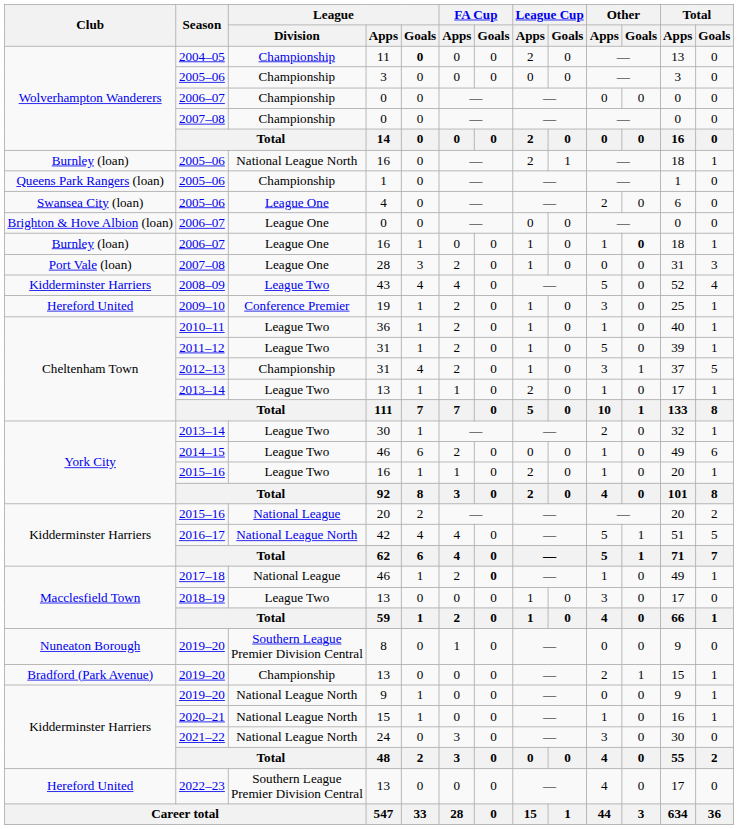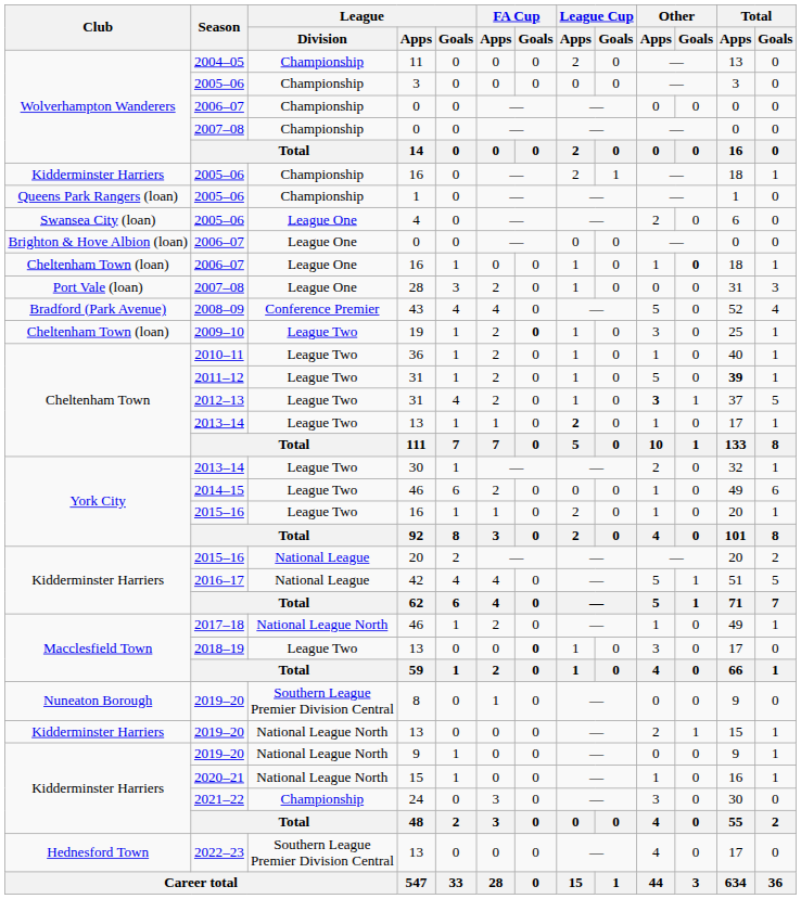11 | League / Goals: bold -> normal
2005–06 / 16 | Club: Burnley (loan) -> Kidderminster Harriers
2005–06 / 16 | League / Division: National League North -> Championship
2006–07 / 16 | Club: Burnley (loan) -> Cheltenham Town (loan)
43 | Club: Kidderminster Harriers -> Bradford (Park Avenue)
43 | League / Division: League Two -> Conference Premier
19 | Club: Hereford United -> Cheltenham Town (loan)
19 | League / Division: Conference Premier -> League Two
19 | FA Cup / Goals: normal -> bold
2011–12 / 31 | Total / Apps: normal -> bold
2012–13 / 31 | League / Division: Championship -> League Two
2012–13 / 31 | Other / Apps: normal -> bold
2013–14 / 13 | League Cup / Apps: normal -> bold
42 | League / Division: National League North -> National League
2017–18 / 46 | League / Division: National League -> National League North
2017–18 / 46 | FA Cup / Goals: bold -> normal
2018–19 / 13 | FA Cup / Goals: normal -> bold
2019–20 / 13 | Club: Bradford (Park Avenue) -> Kidderminster Harriers
2019–20 / 13 | League / Division: Championship -> National League North
24 | League / Division: National League North -> Championship
2022–23 / 13 | Club: Hereford United -> Hednesford Town
